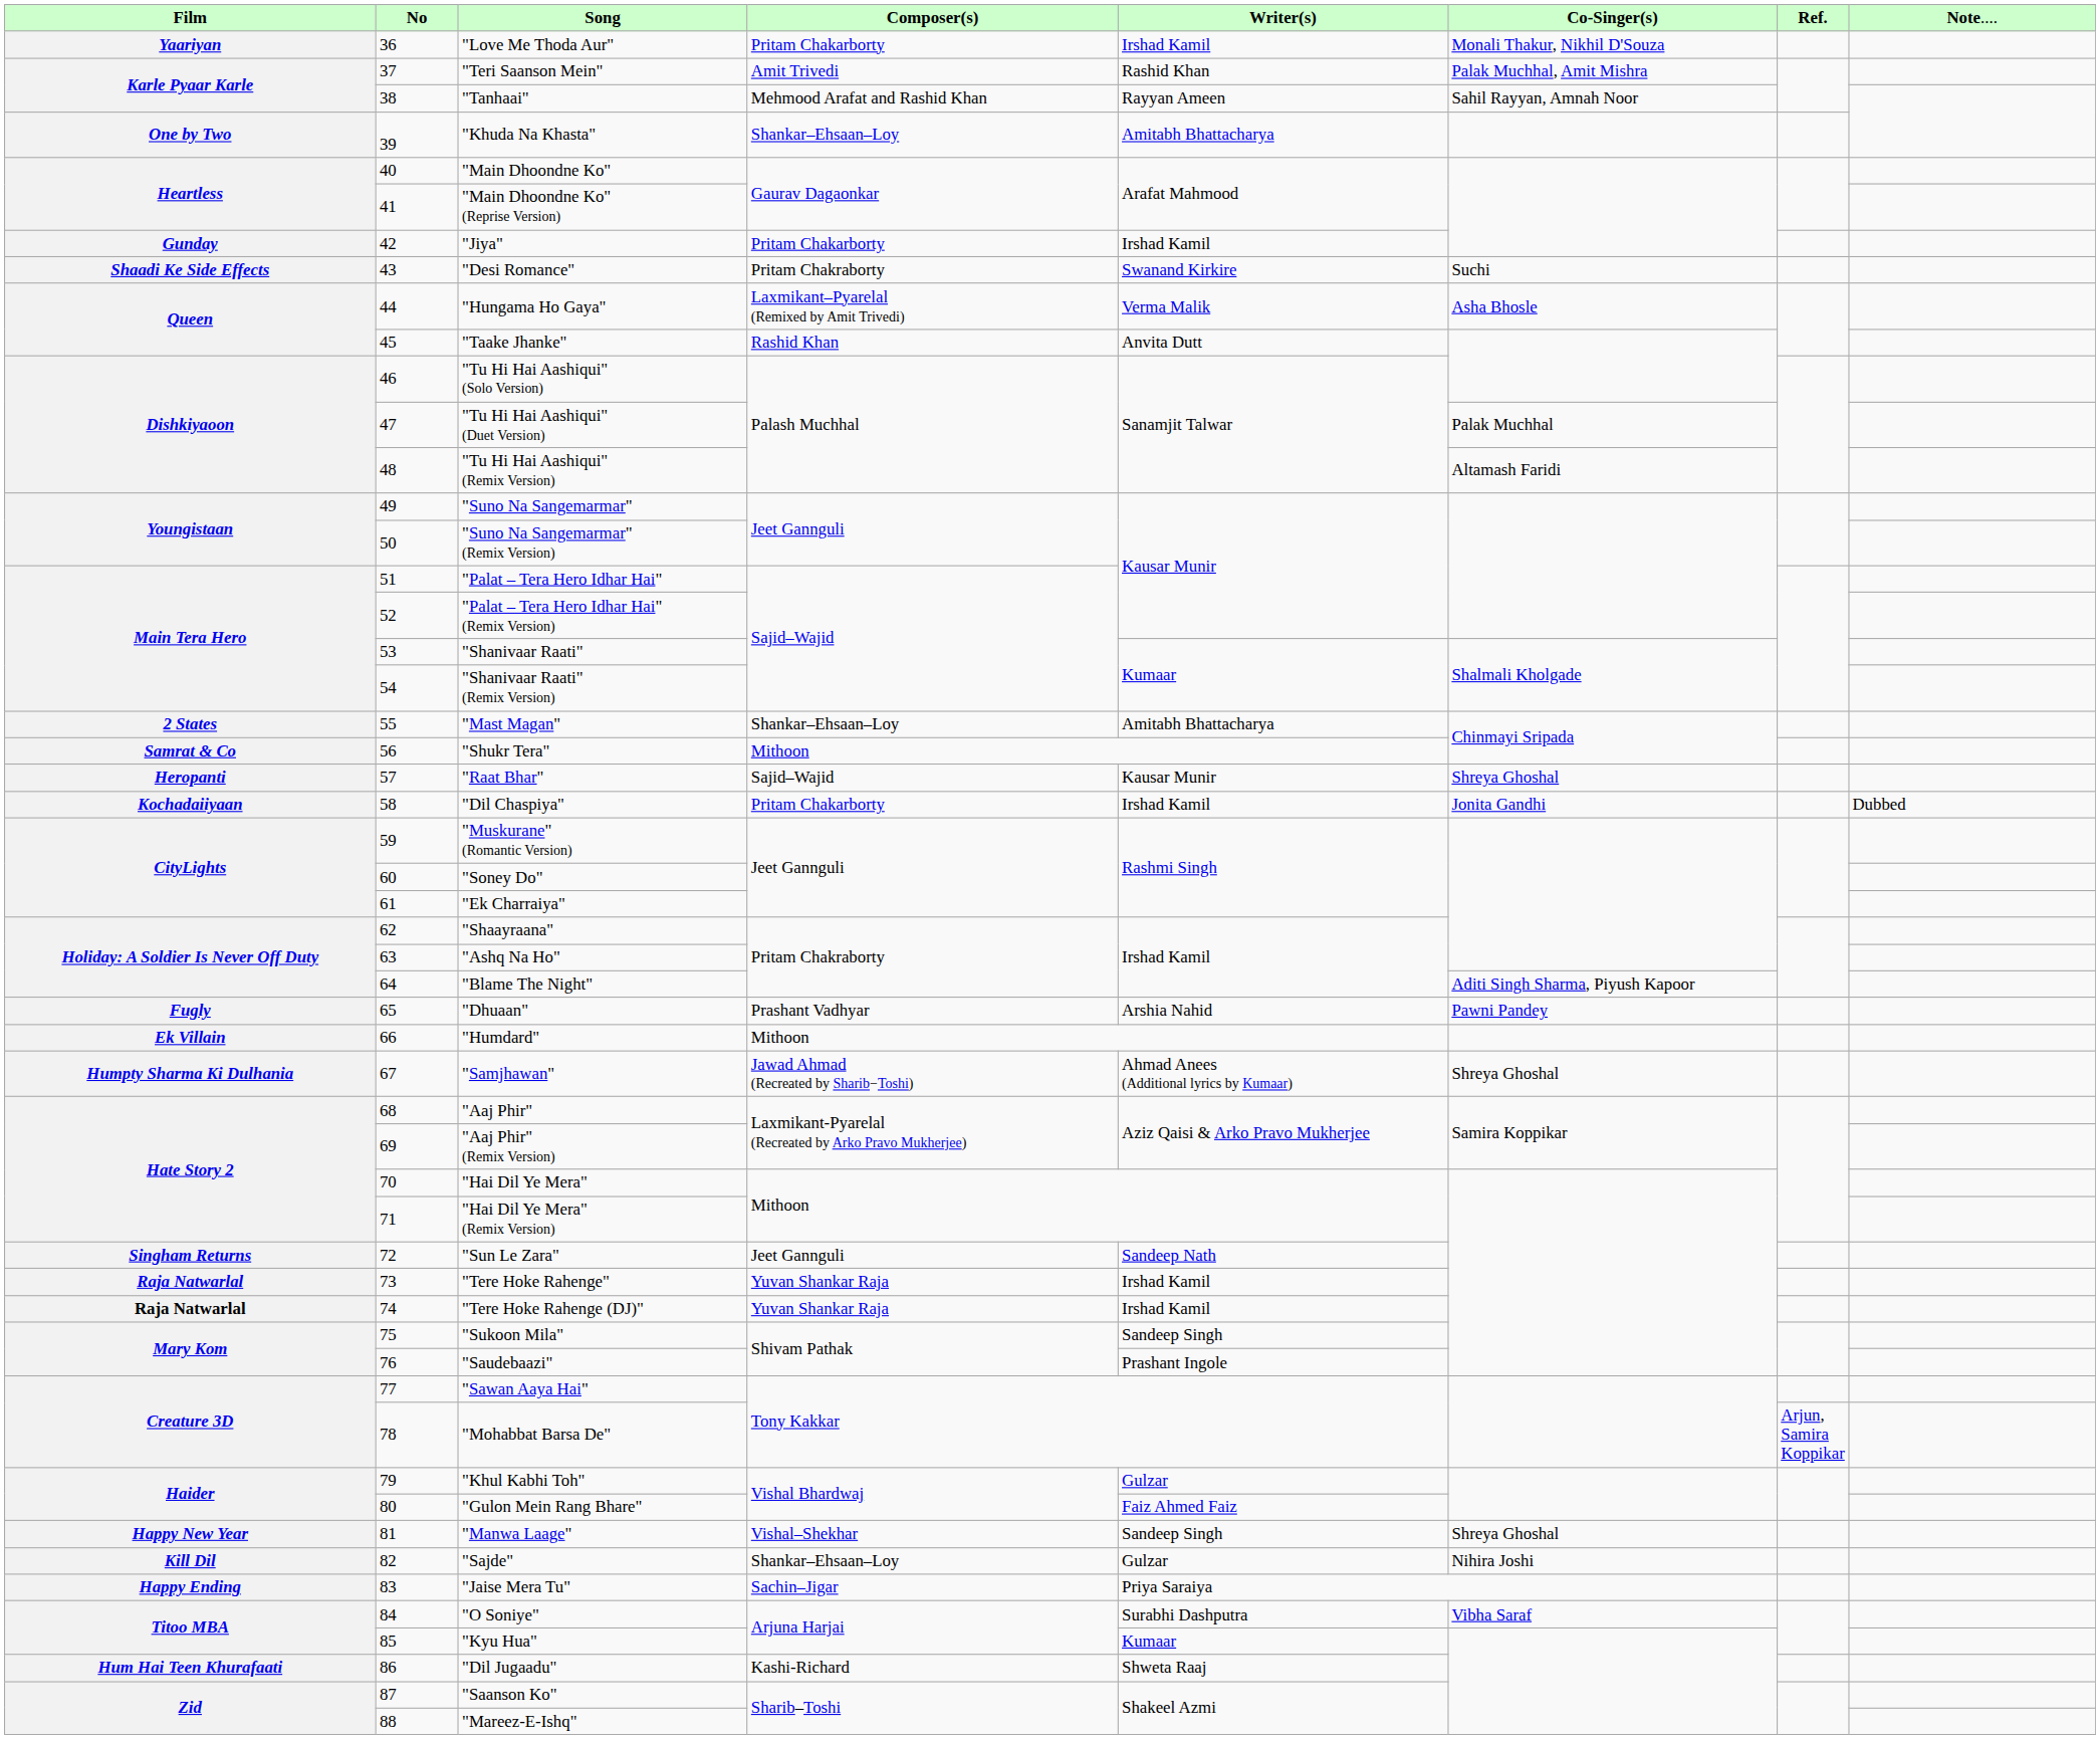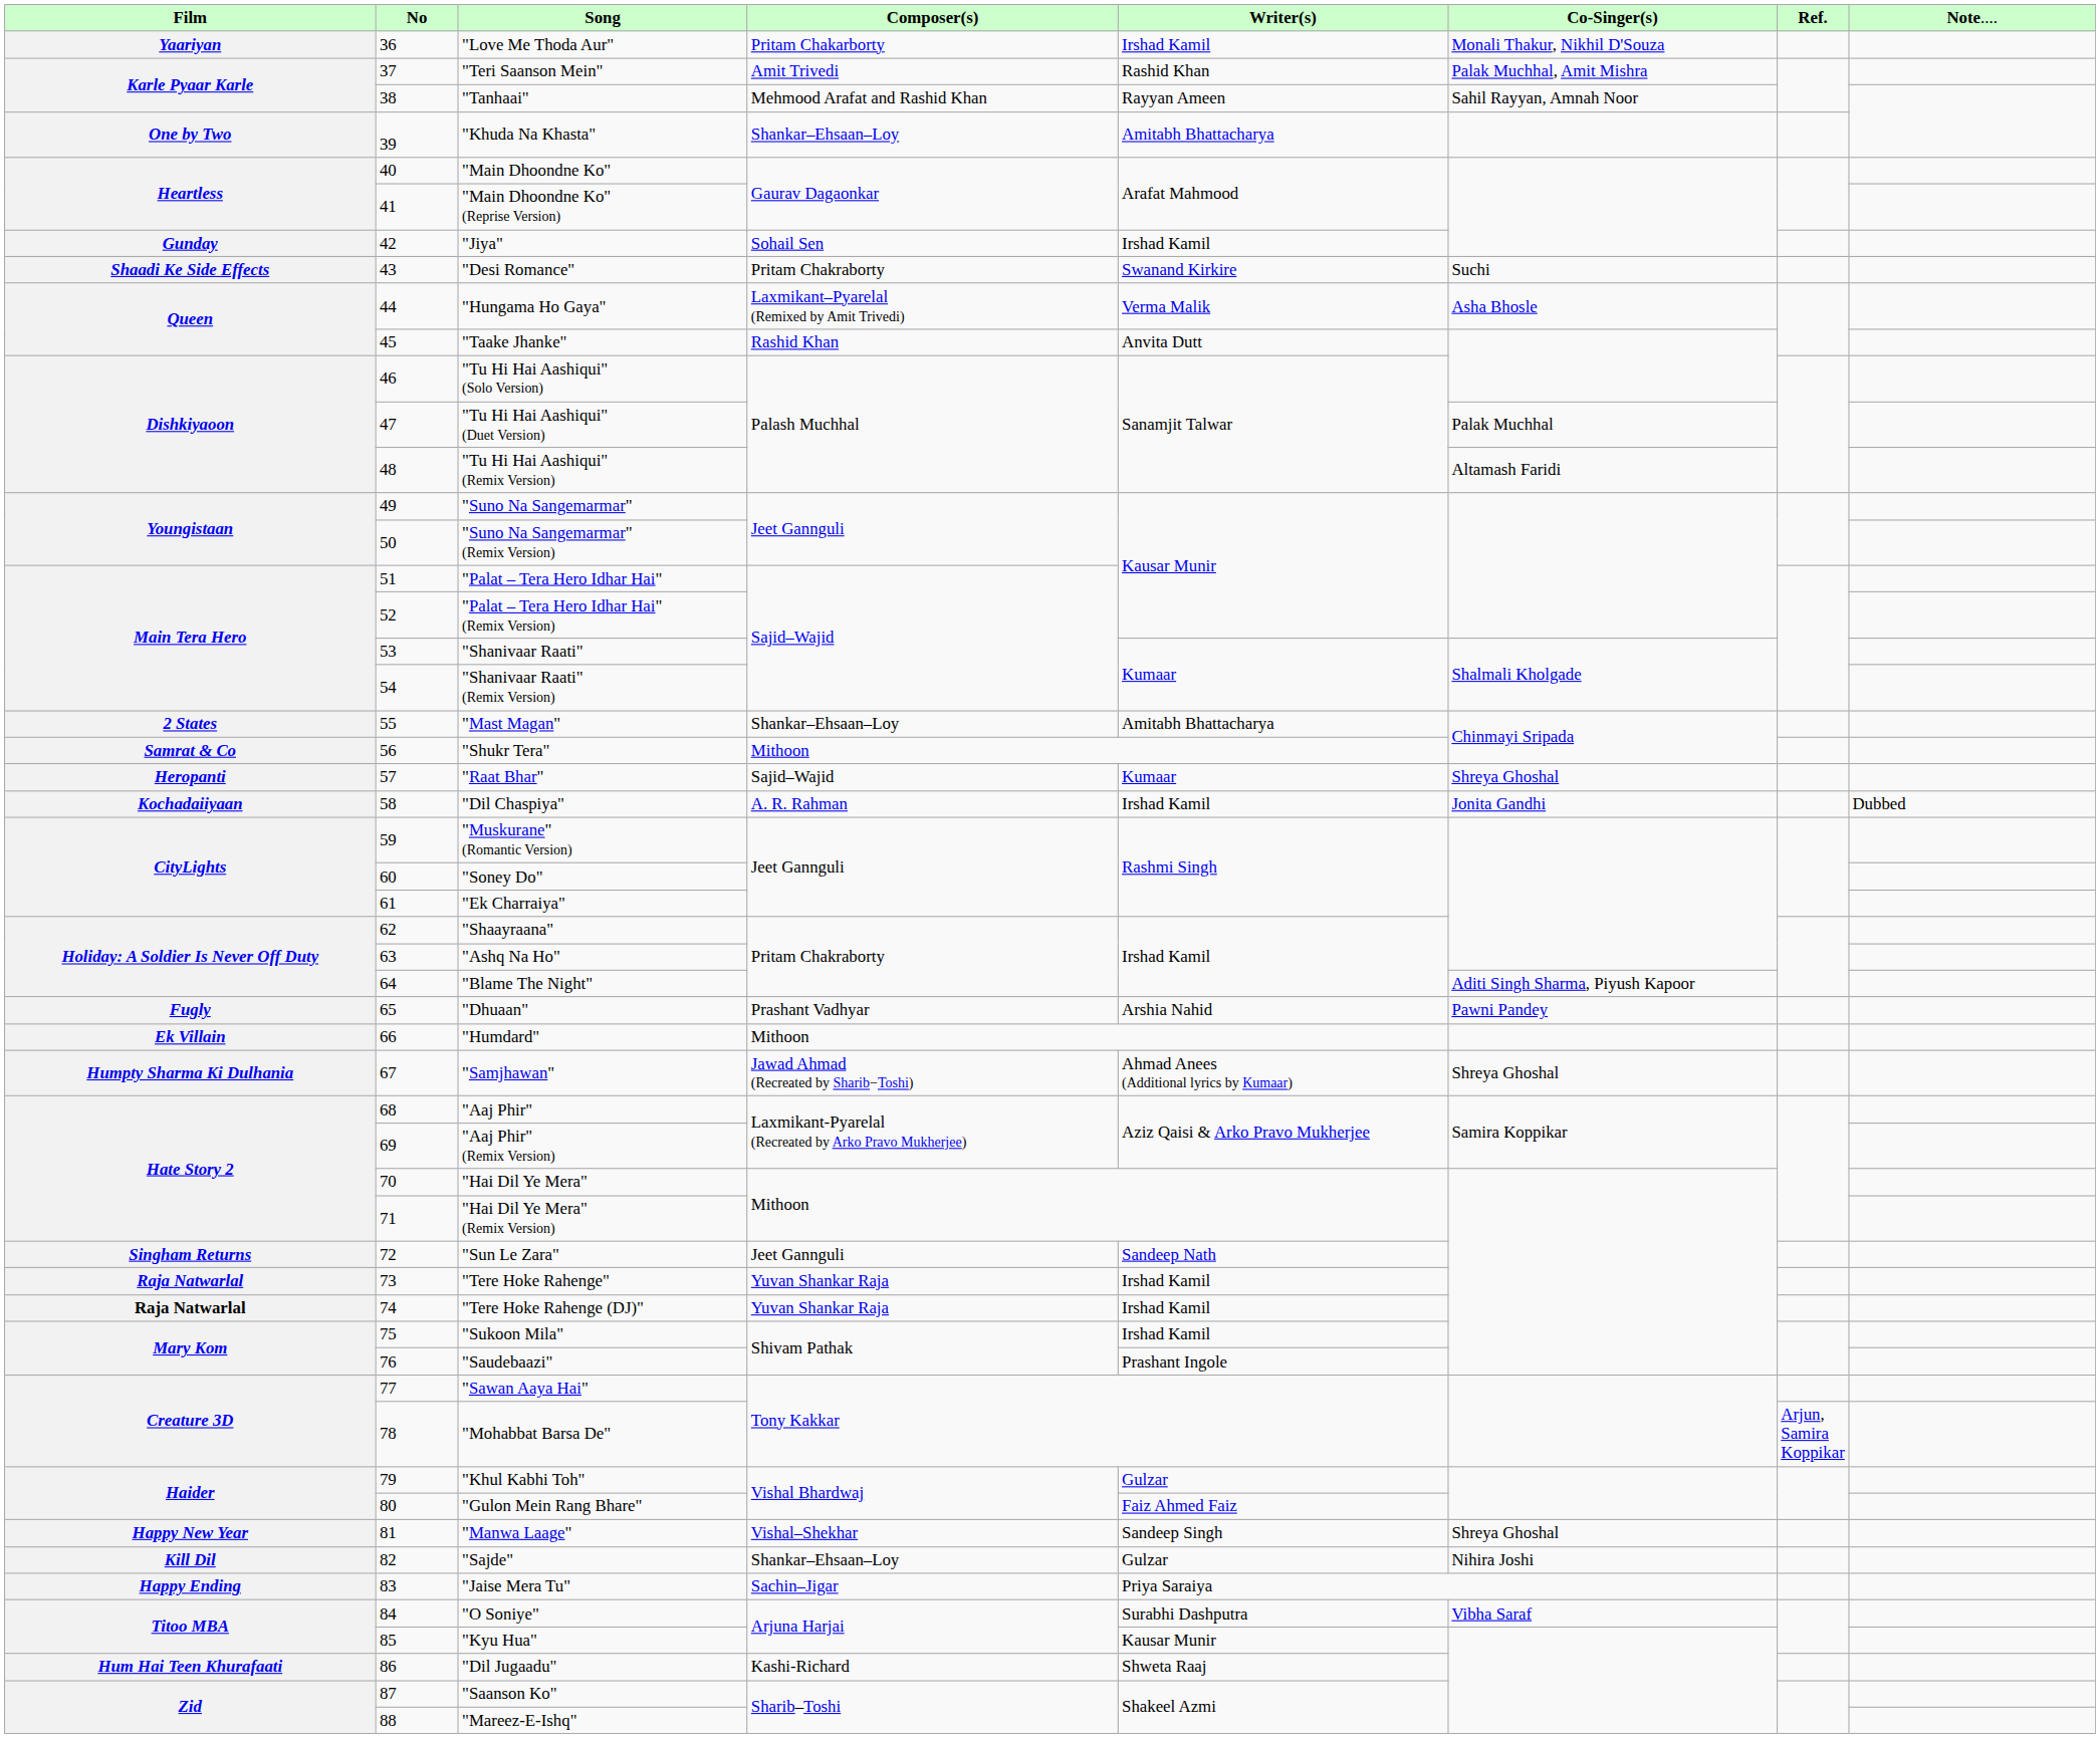"Jiya" | column 4: Pritam Chakarborty -> Sohail Sen
"Raat Bhar" | column 5: Kausar Munir -> Kumaar
"Dil Chaspiya" | column 4: Pritam Chakarborty -> A. R. Rahman
"Sukoon Mila" | column 5: Sandeep Singh -> Irshad Kamil
"Kyu Hua" | column 5: Kumaar -> Kausar Munir
